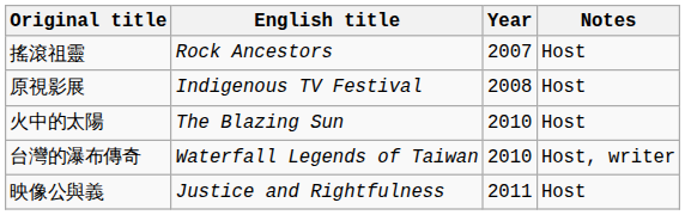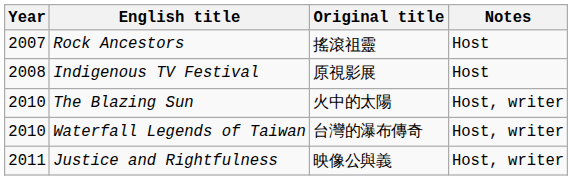columns swapped: Year <-> Original title
The Blazing Sun | Notes: Host -> Host, writer
Justice and Rightfulness | Notes: Host -> Host, writer
